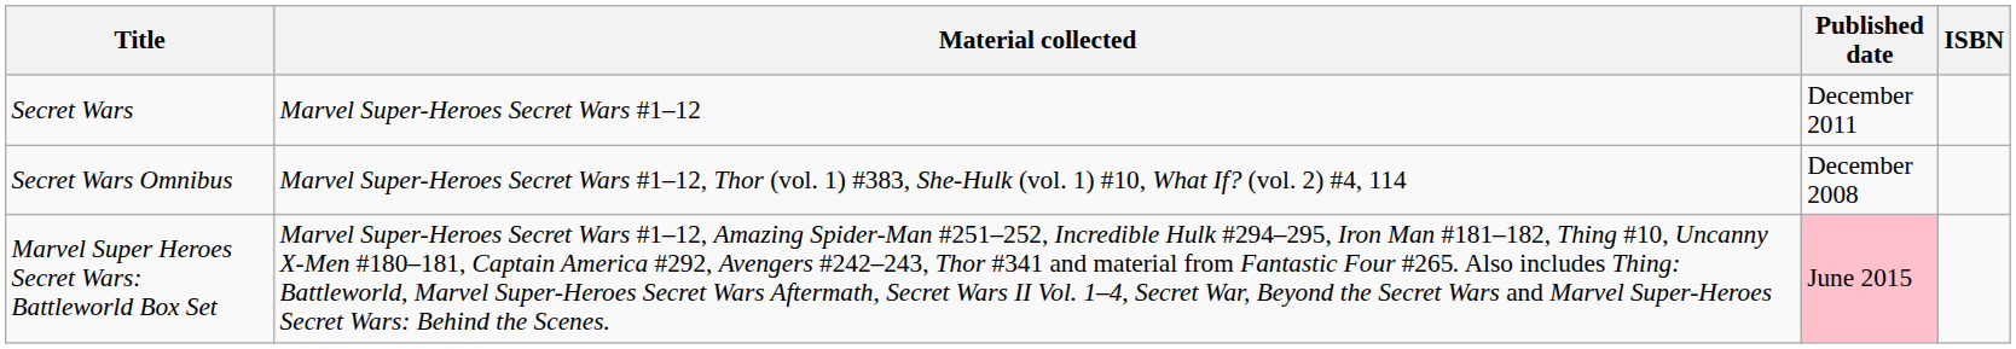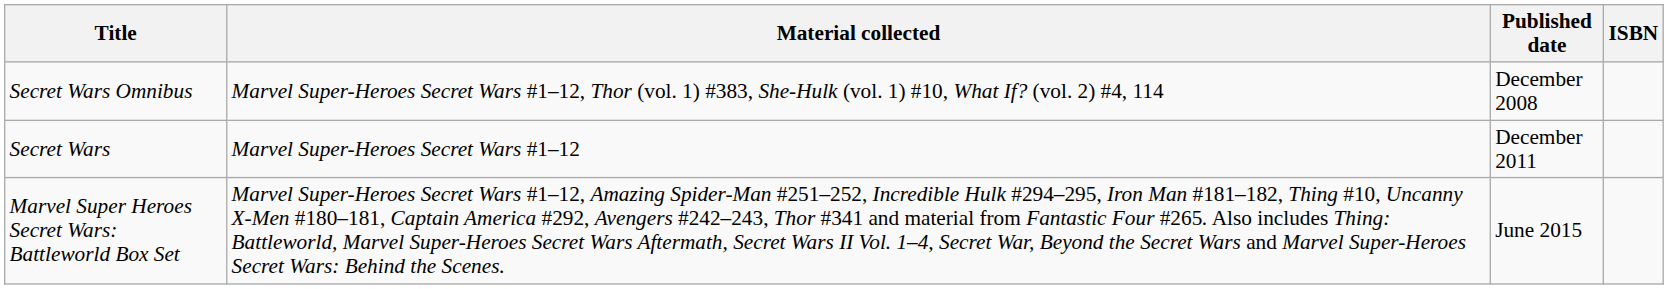rows swapped: Secret Wars <-> Secret Wars Omnibus
Marvel Super Heroes Secret Wars: Battleworld Box Set | Published date: pink background -> no background
